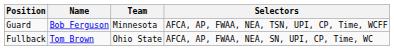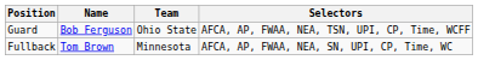Guard | Team: Minnesota -> Ohio State
Fullback | Team: Ohio State -> Minnesota
